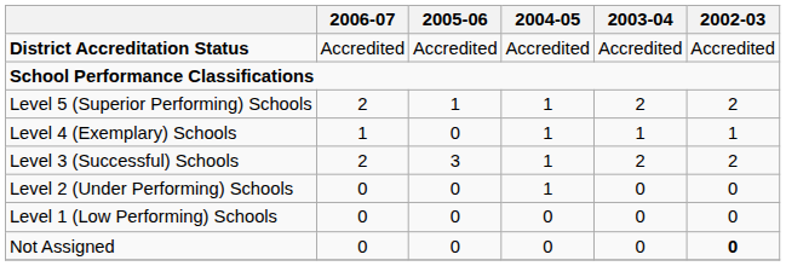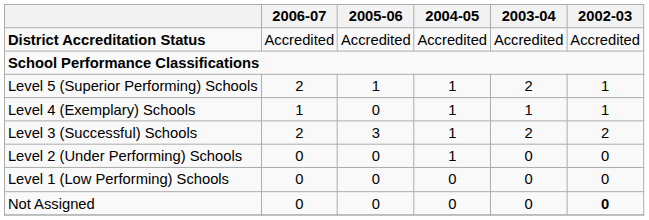Level 5 (Superior Performing) Schools | 2002-03: 2 -> 1
